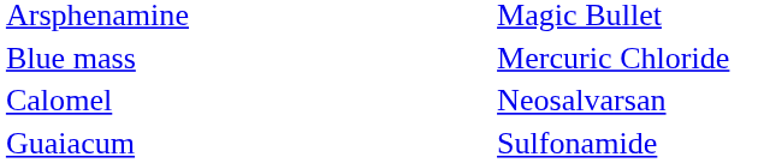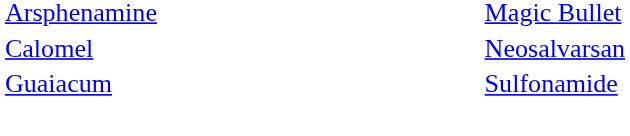- row: Blue mass | Mercuric Chloride
